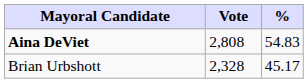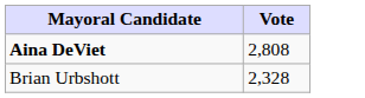- column: % | 54.83 | 45.17
